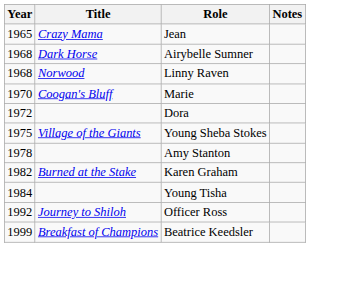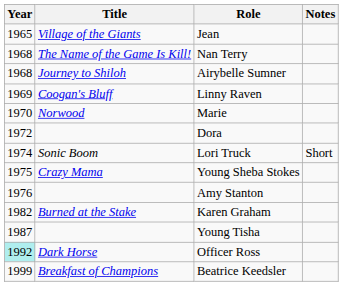Jean | Title: Crazy Mama -> Village of the Giants
+ row: 1968 | The Name of the Game Is Kill! | Nan Terry
Airybelle Sumner | Title: Dark Horse -> Journey to Shiloh
Linny Raven | Year: 1968 -> 1969
Linny Raven | Title: Norwood -> Coogan's Bluff
Marie | Title: Coogan's Bluff -> Norwood
+ row: 1974 | Sonic Boom | Lori Truck | Short
Young Sheba Stokes | Title: Village of the Giants -> Crazy Mama
Amy Stanton | Year: 1978 -> 1976
Young Tisha | Year: 1984 -> 1987
Officer Ross | Year: no background -> paleturquoise background
Officer Ross | Title: Journey to Shiloh -> Dark Horse
